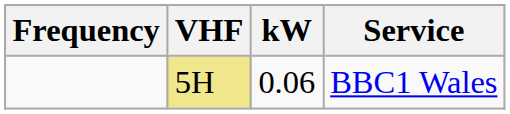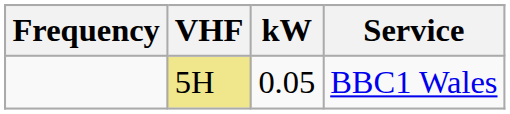BBC1 Wales | kW: 0.06 -> 0.05
